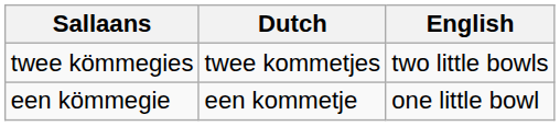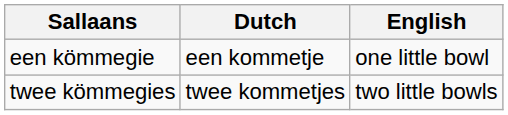rows swapped: een kömmegie <-> twee kömmegies
